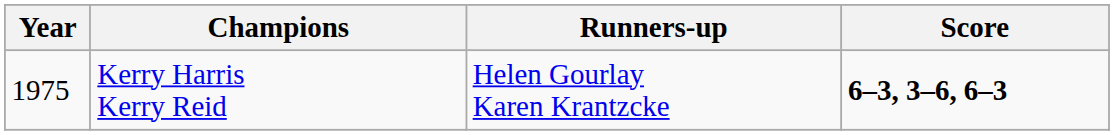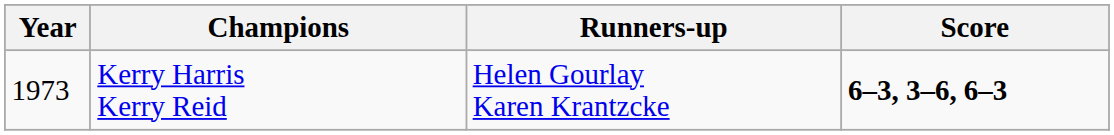Kerry Harris Kerry Reid | Year: 1975 -> 1973
